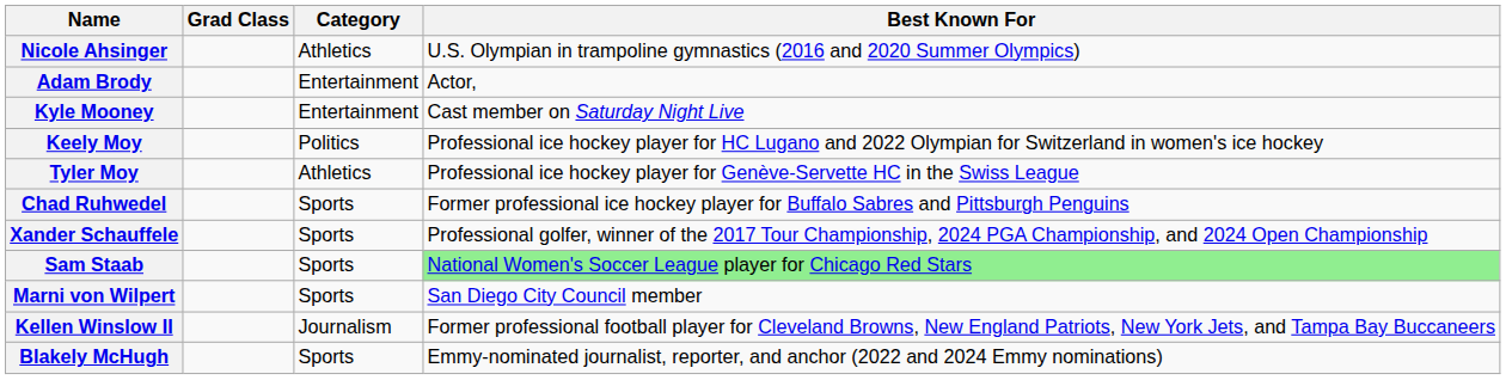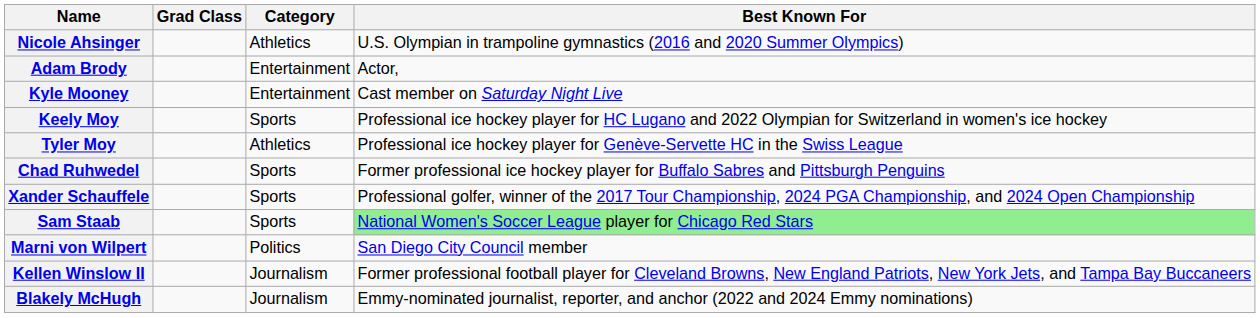Keely Moy | Category: Politics -> Sports
Marni von Wilpert | Category: Sports -> Politics
Blakely McHugh | Category: Sports -> Journalism
